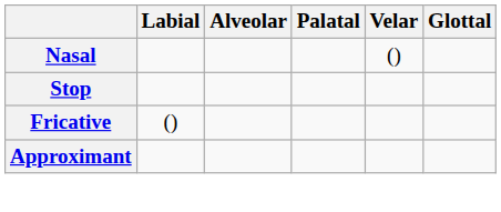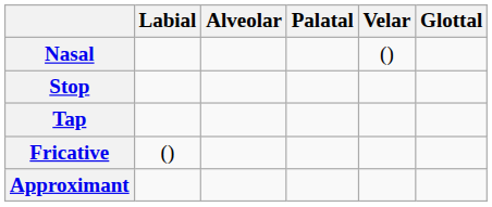+ row: Tap
